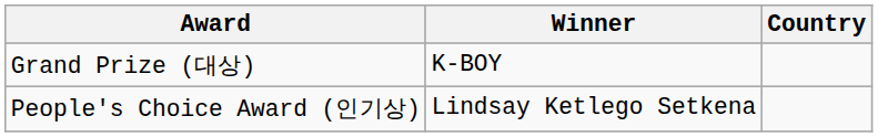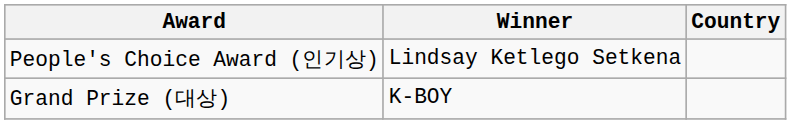rows swapped: Grand Prize (대상) <-> People's Choice Award (인기상)
